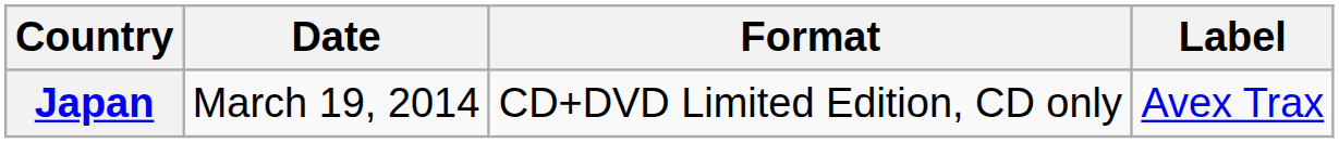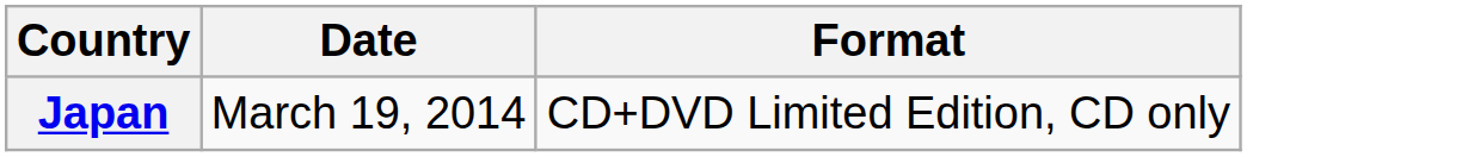- column: Label | Avex Trax
